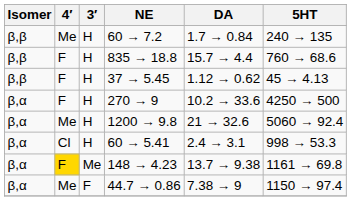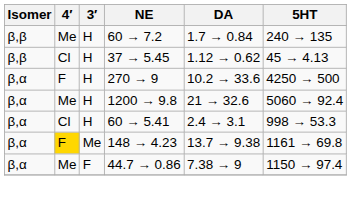- row: β,β | F | H | 835 → 18.8 | 15.7 → 4.4 | 760 → 68.6
37 → 5.45 | 4′: F -> Cl
